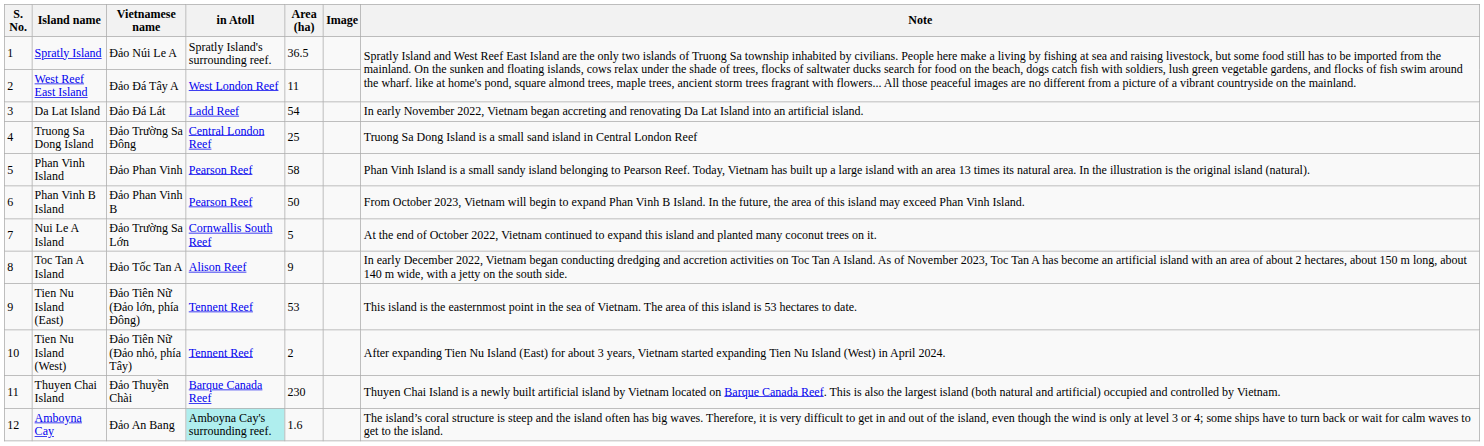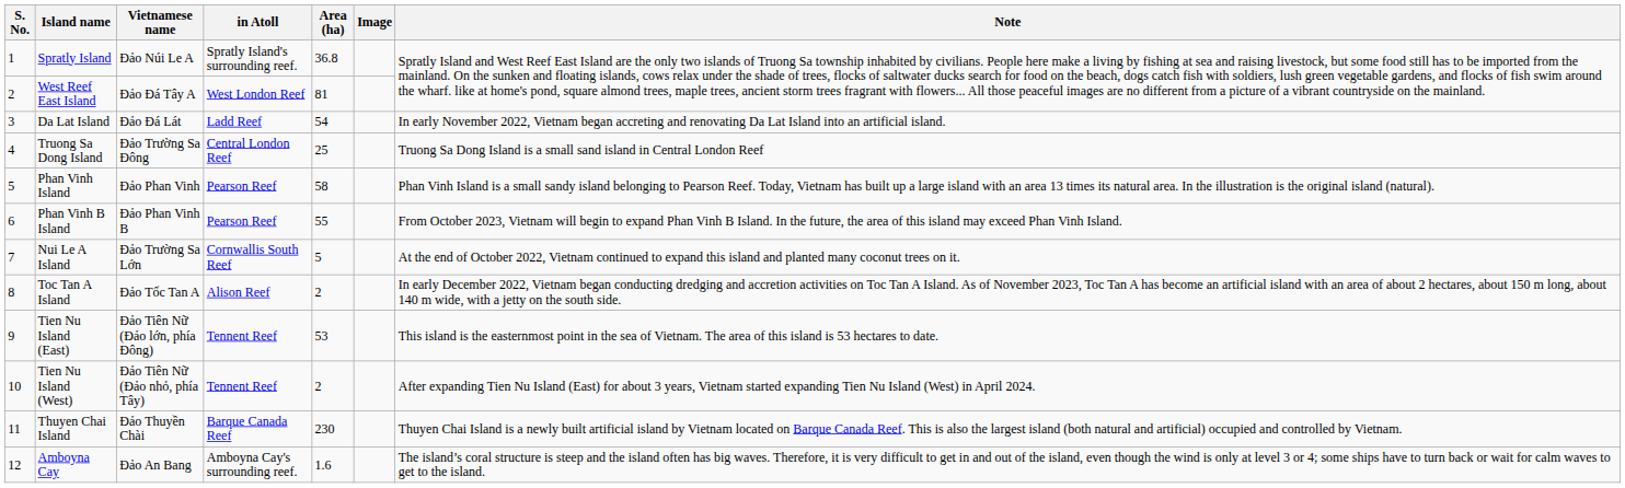Spratly Island | Area (ha): 36.5 -> 36.8
West Reef East Island | Area (ha): 11 -> 81
Phan Vinh B Island | Area (ha): 50 -> 55
Toc Tan A Island | Area (ha): 9 -> 2
Amboyna Cay | in Atoll: paleturquoise background -> no background
